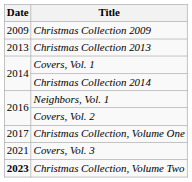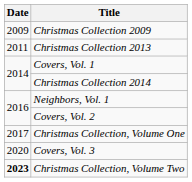Christmas Collection 2013 | Date: 2013 -> 2011
Covers, Vol. 3 | Date: 2021 -> 2020
